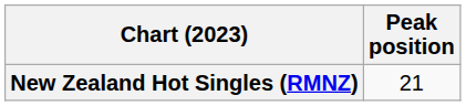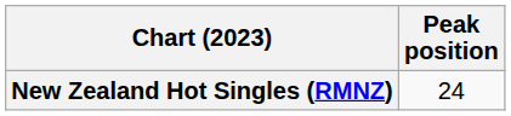New Zealand Hot Singles (RMNZ) | Peak position: 21 -> 24
